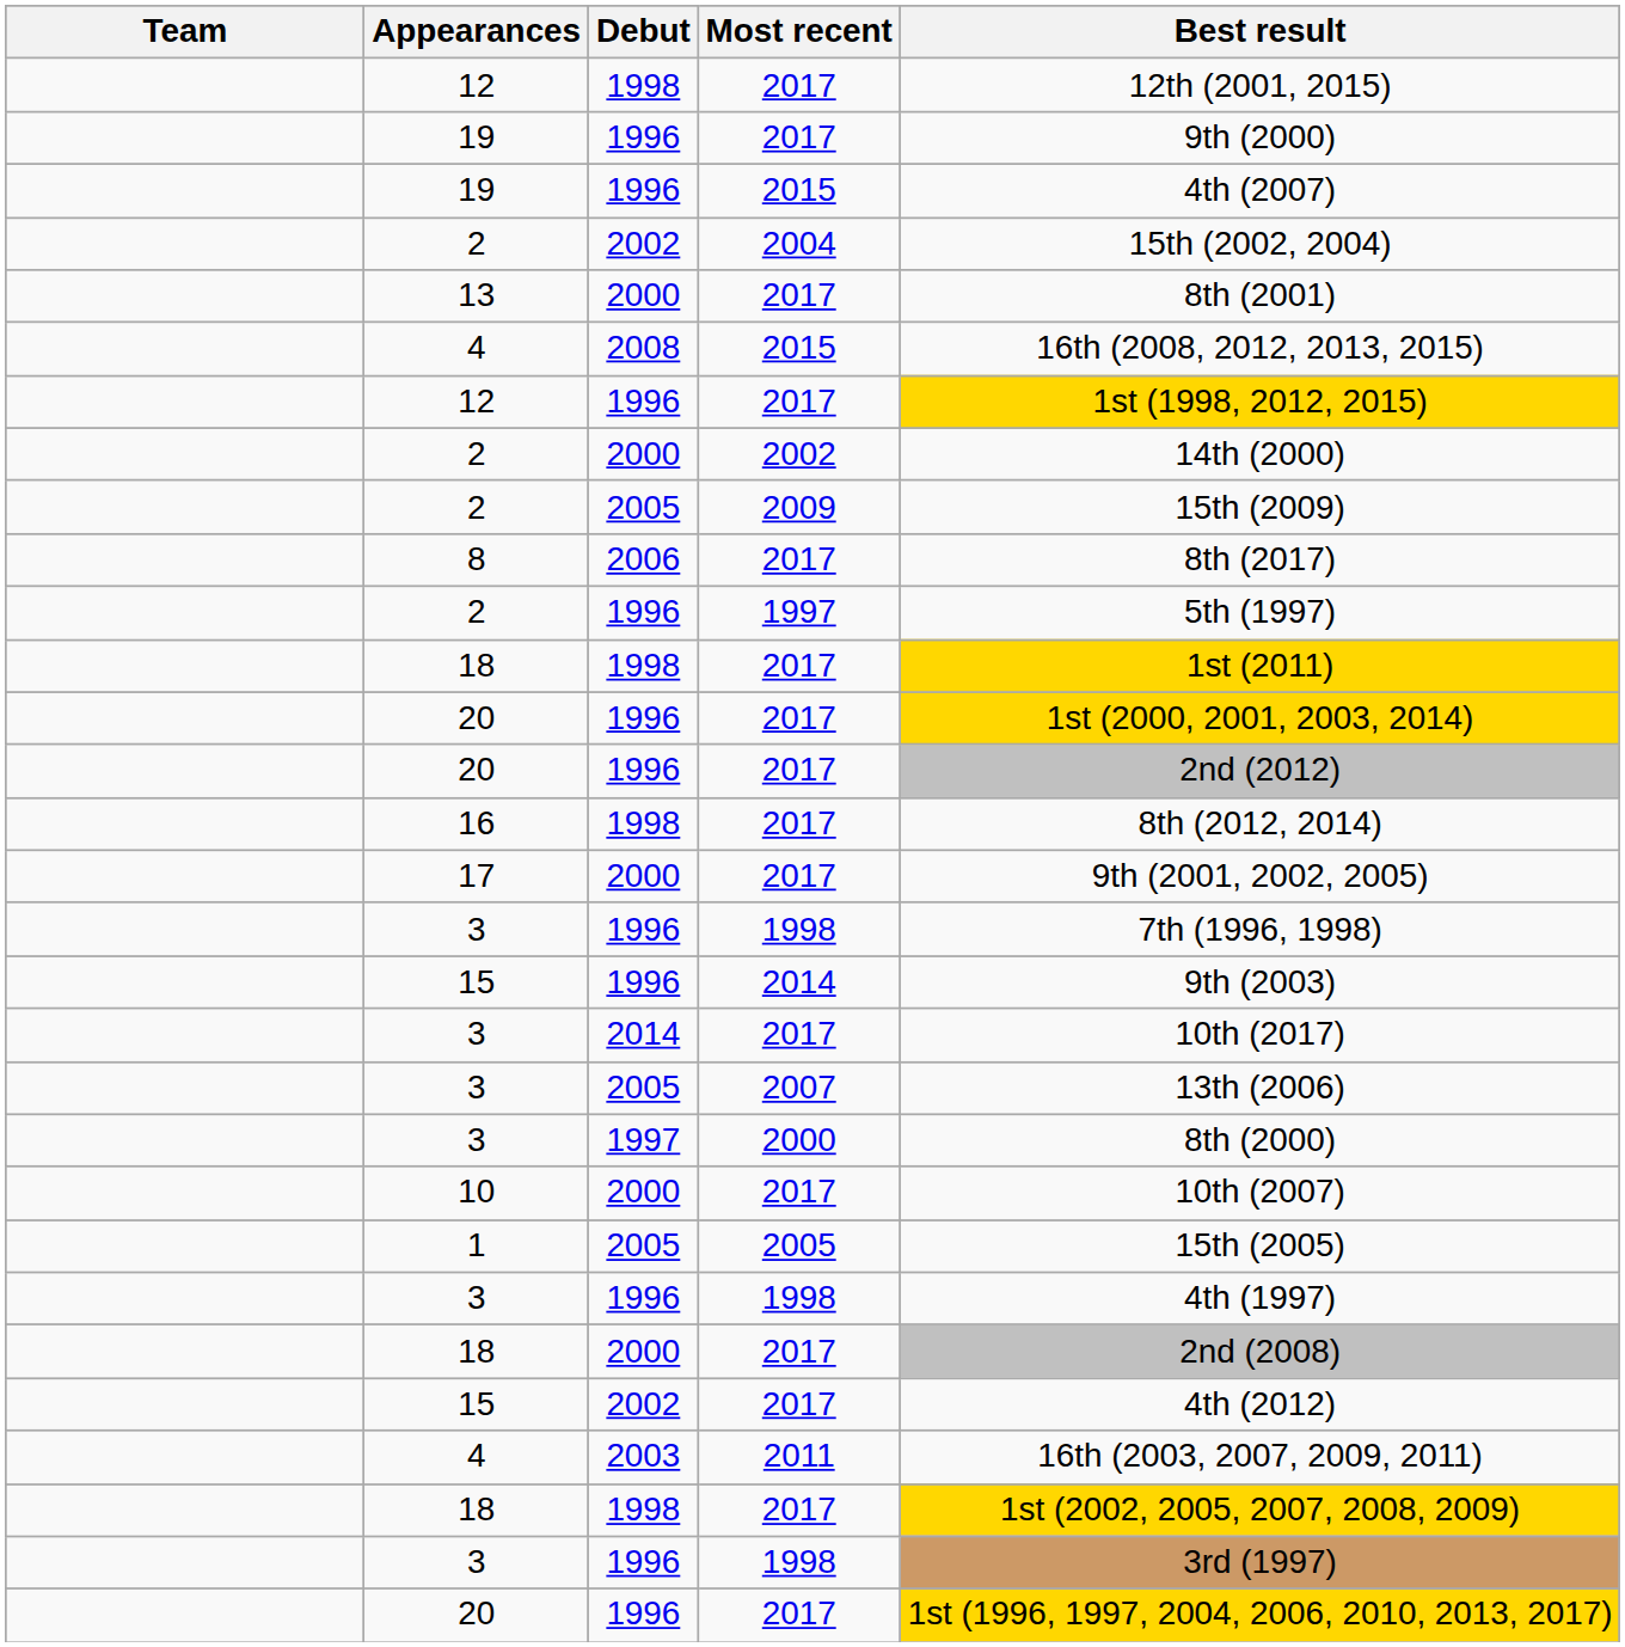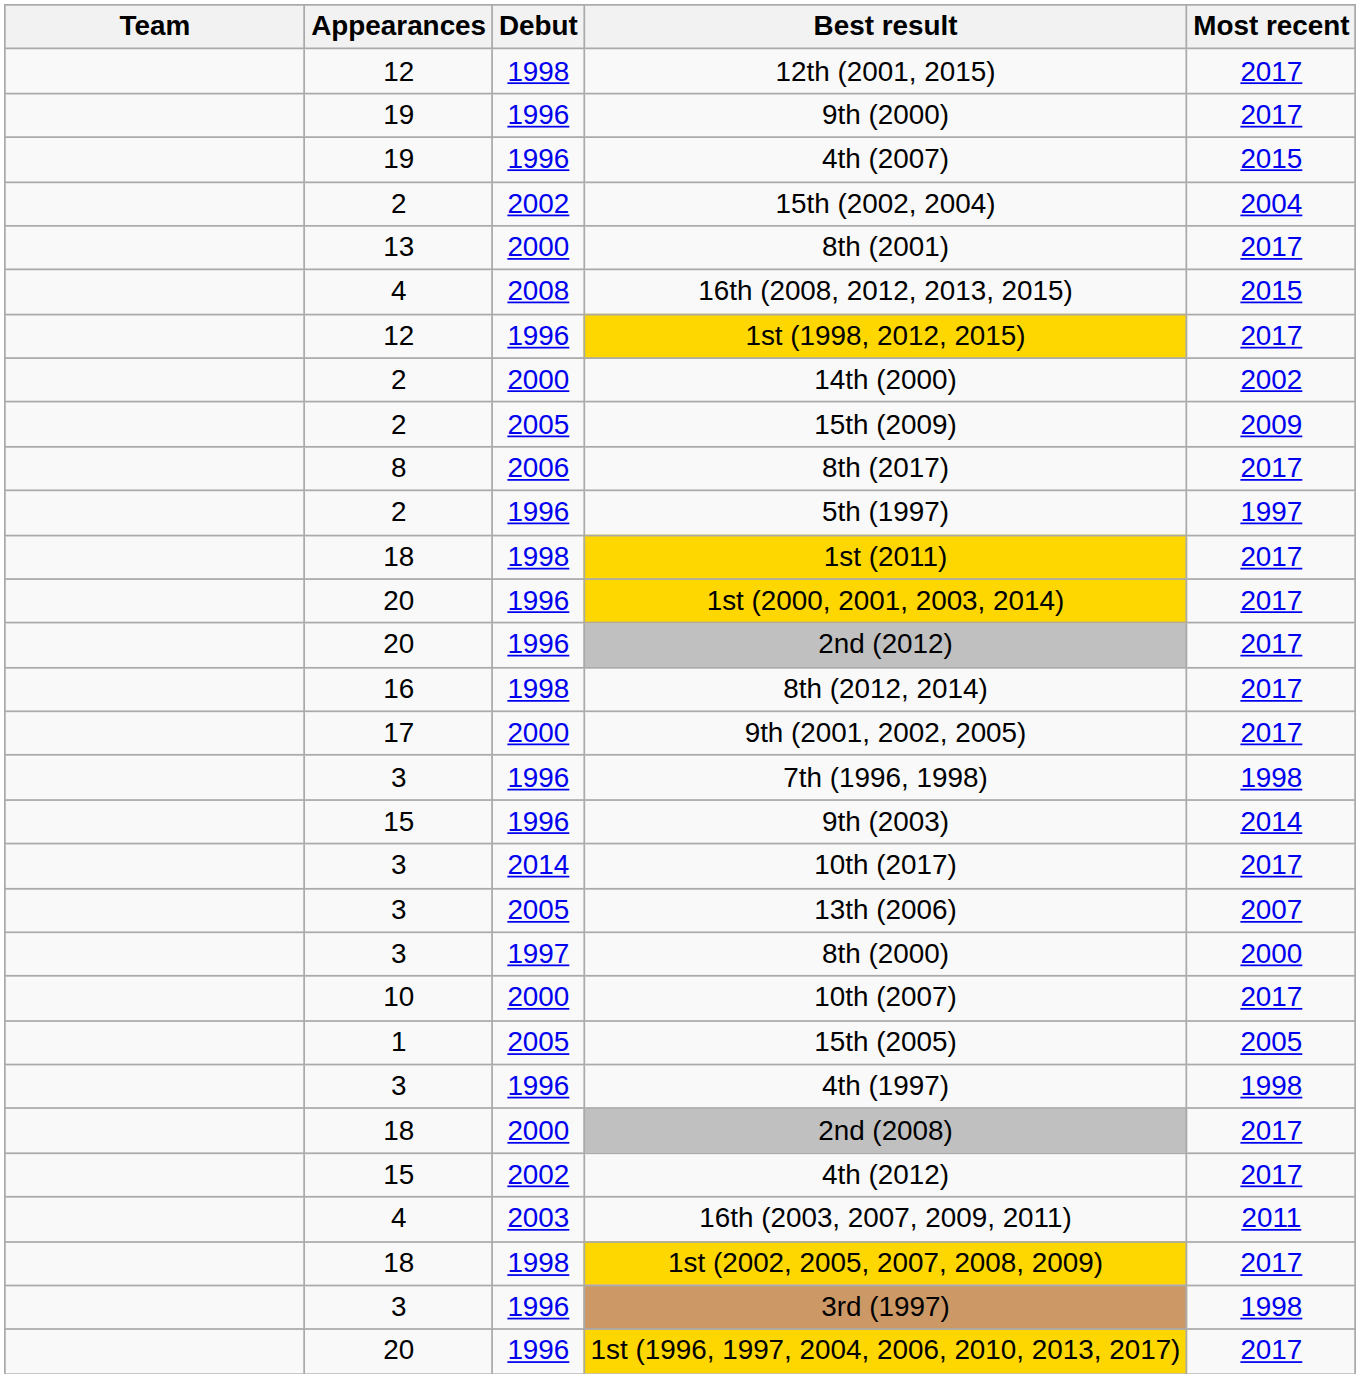columns swapped: Most recent <-> Best result
